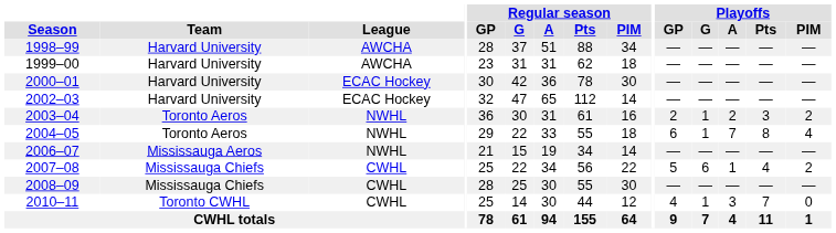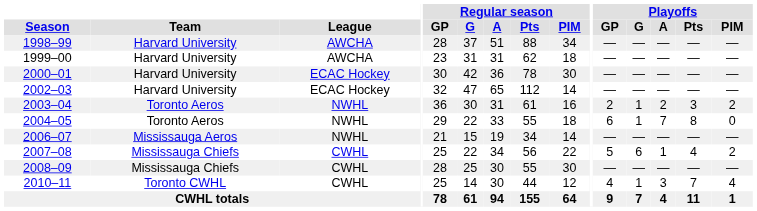2004–05 | Playoffs / PIM: 4 -> 0
2010–11 | Playoffs / PIM: 0 -> 4
